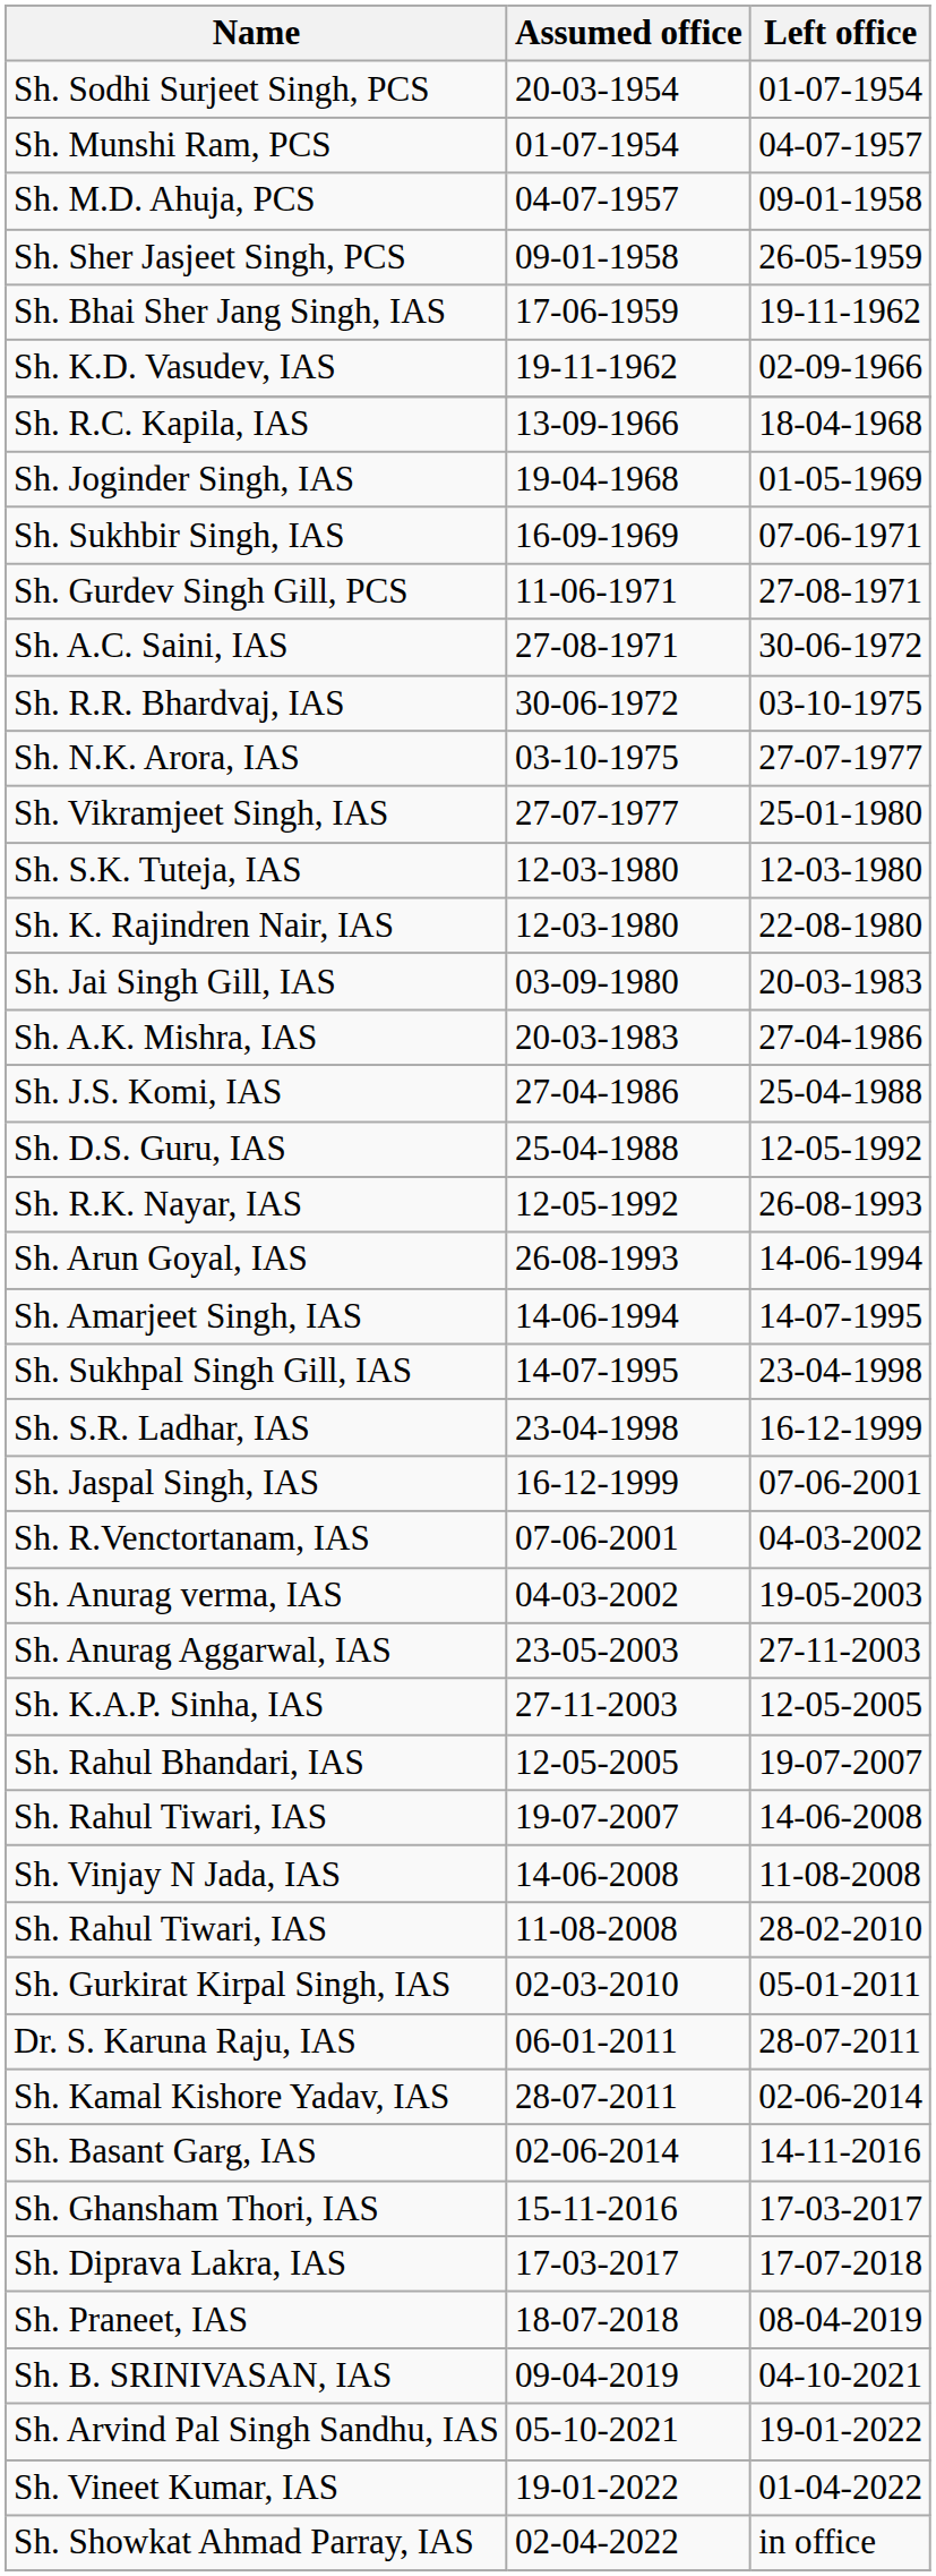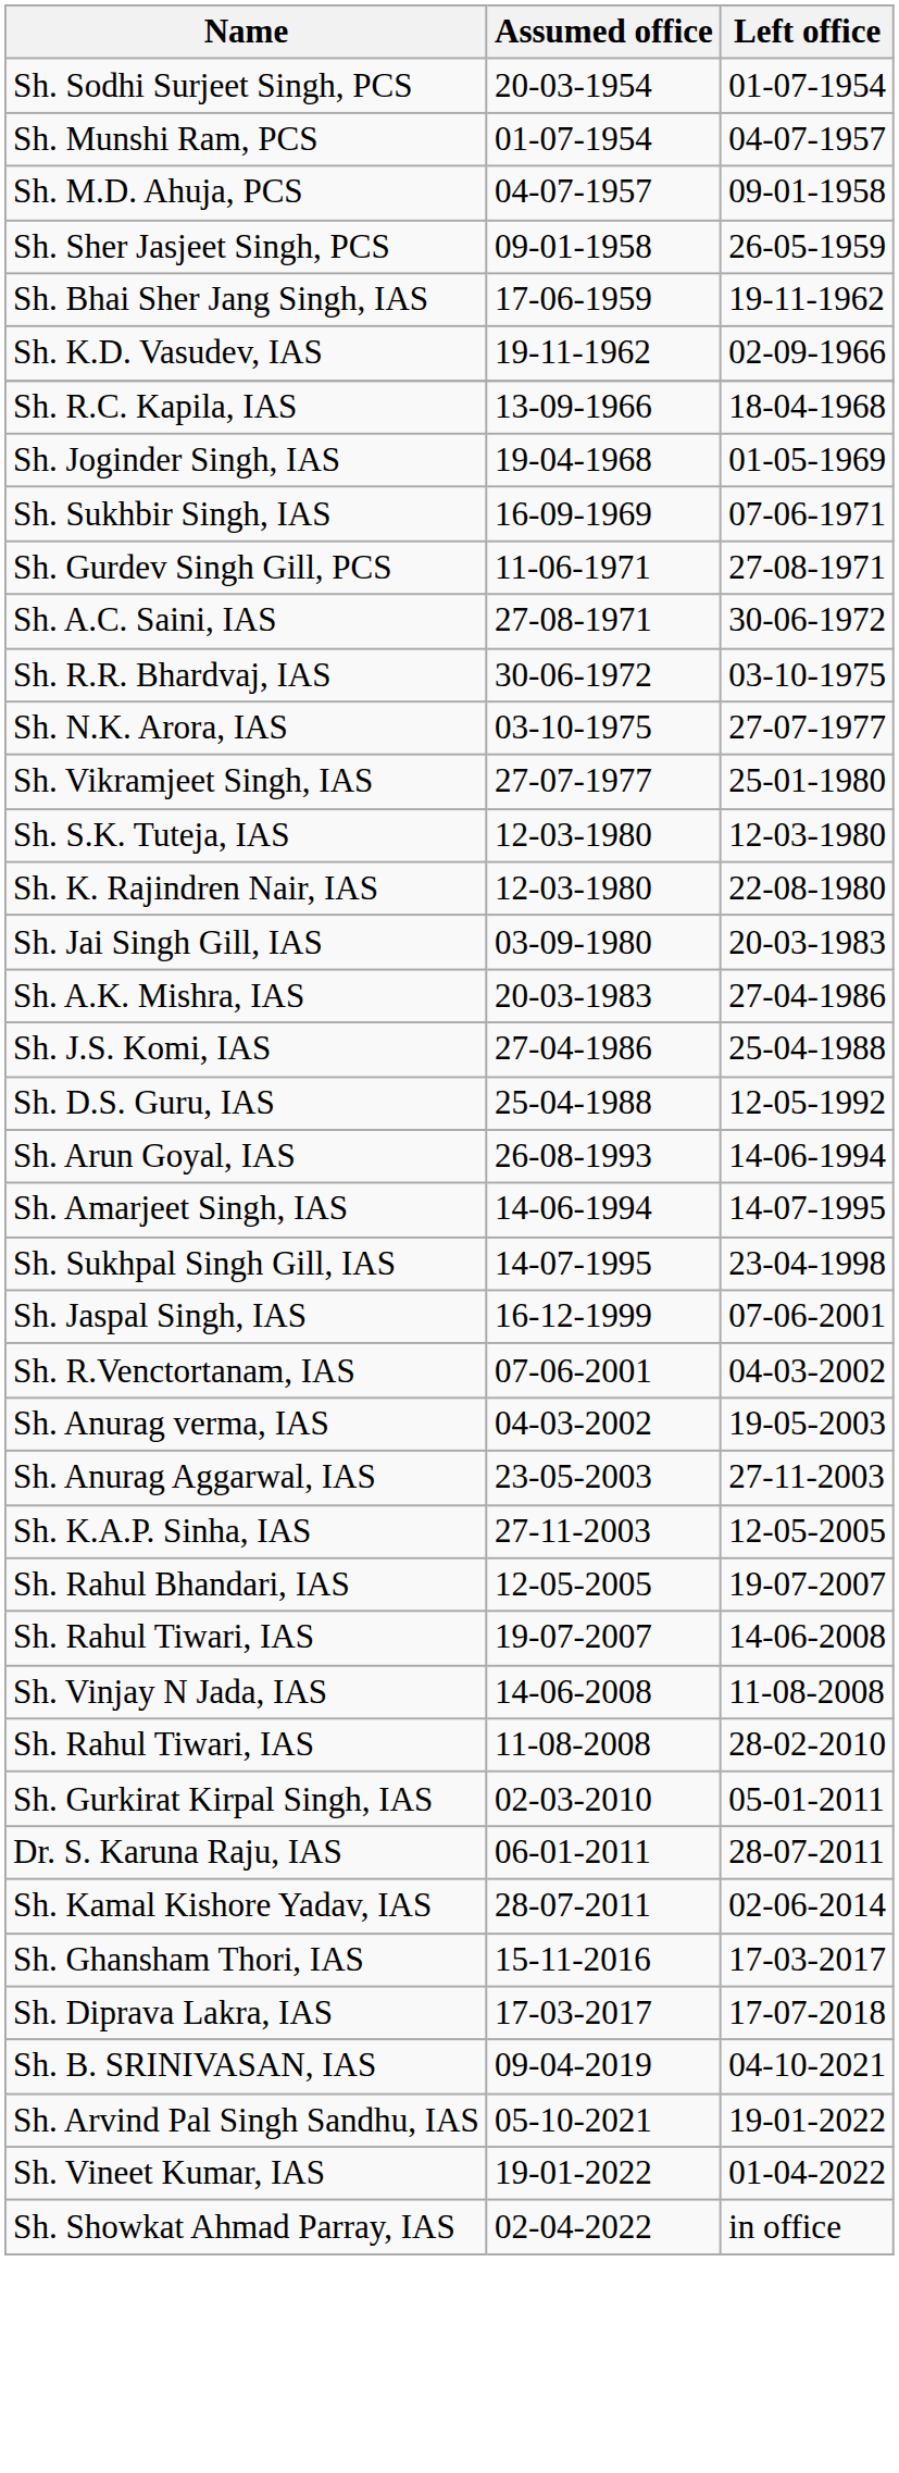- row: Sh. R.K. Nayar, IAS | 12-05-1992 | 26-08-1993
- row: Sh. S.R. Ladhar, IAS | 23-04-1998 | 16-12-1999
- row: Sh. Basant Garg, IAS | 02-06-2014 | 14-11-2016
- row: Sh. Praneet, IAS | 18-07-2018 | 08-04-2019
